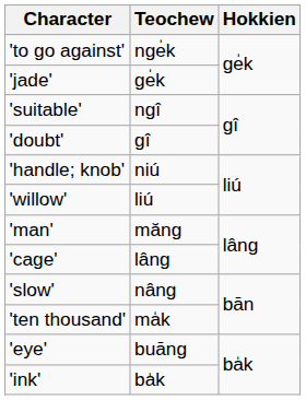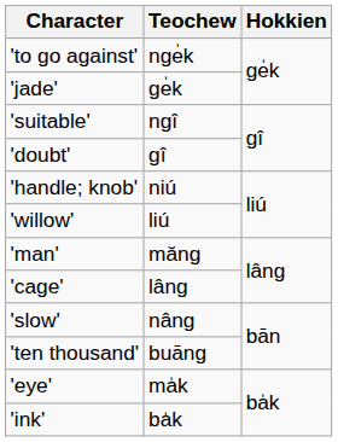'ten thousand' | Teochew: ma̍k -> buāng
'eye' | Teochew: buāng -> ma̍k
